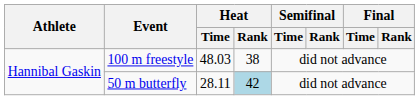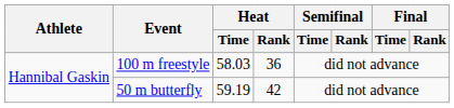100 m freestyle | Heat / Time: 48.03 -> 58.03
100 m freestyle | Heat / Rank: 38 -> 36
50 m butterfly | Heat / Time: 28.11 -> 59.19
50 m butterfly | Heat / Rank: lightblue background -> no background
